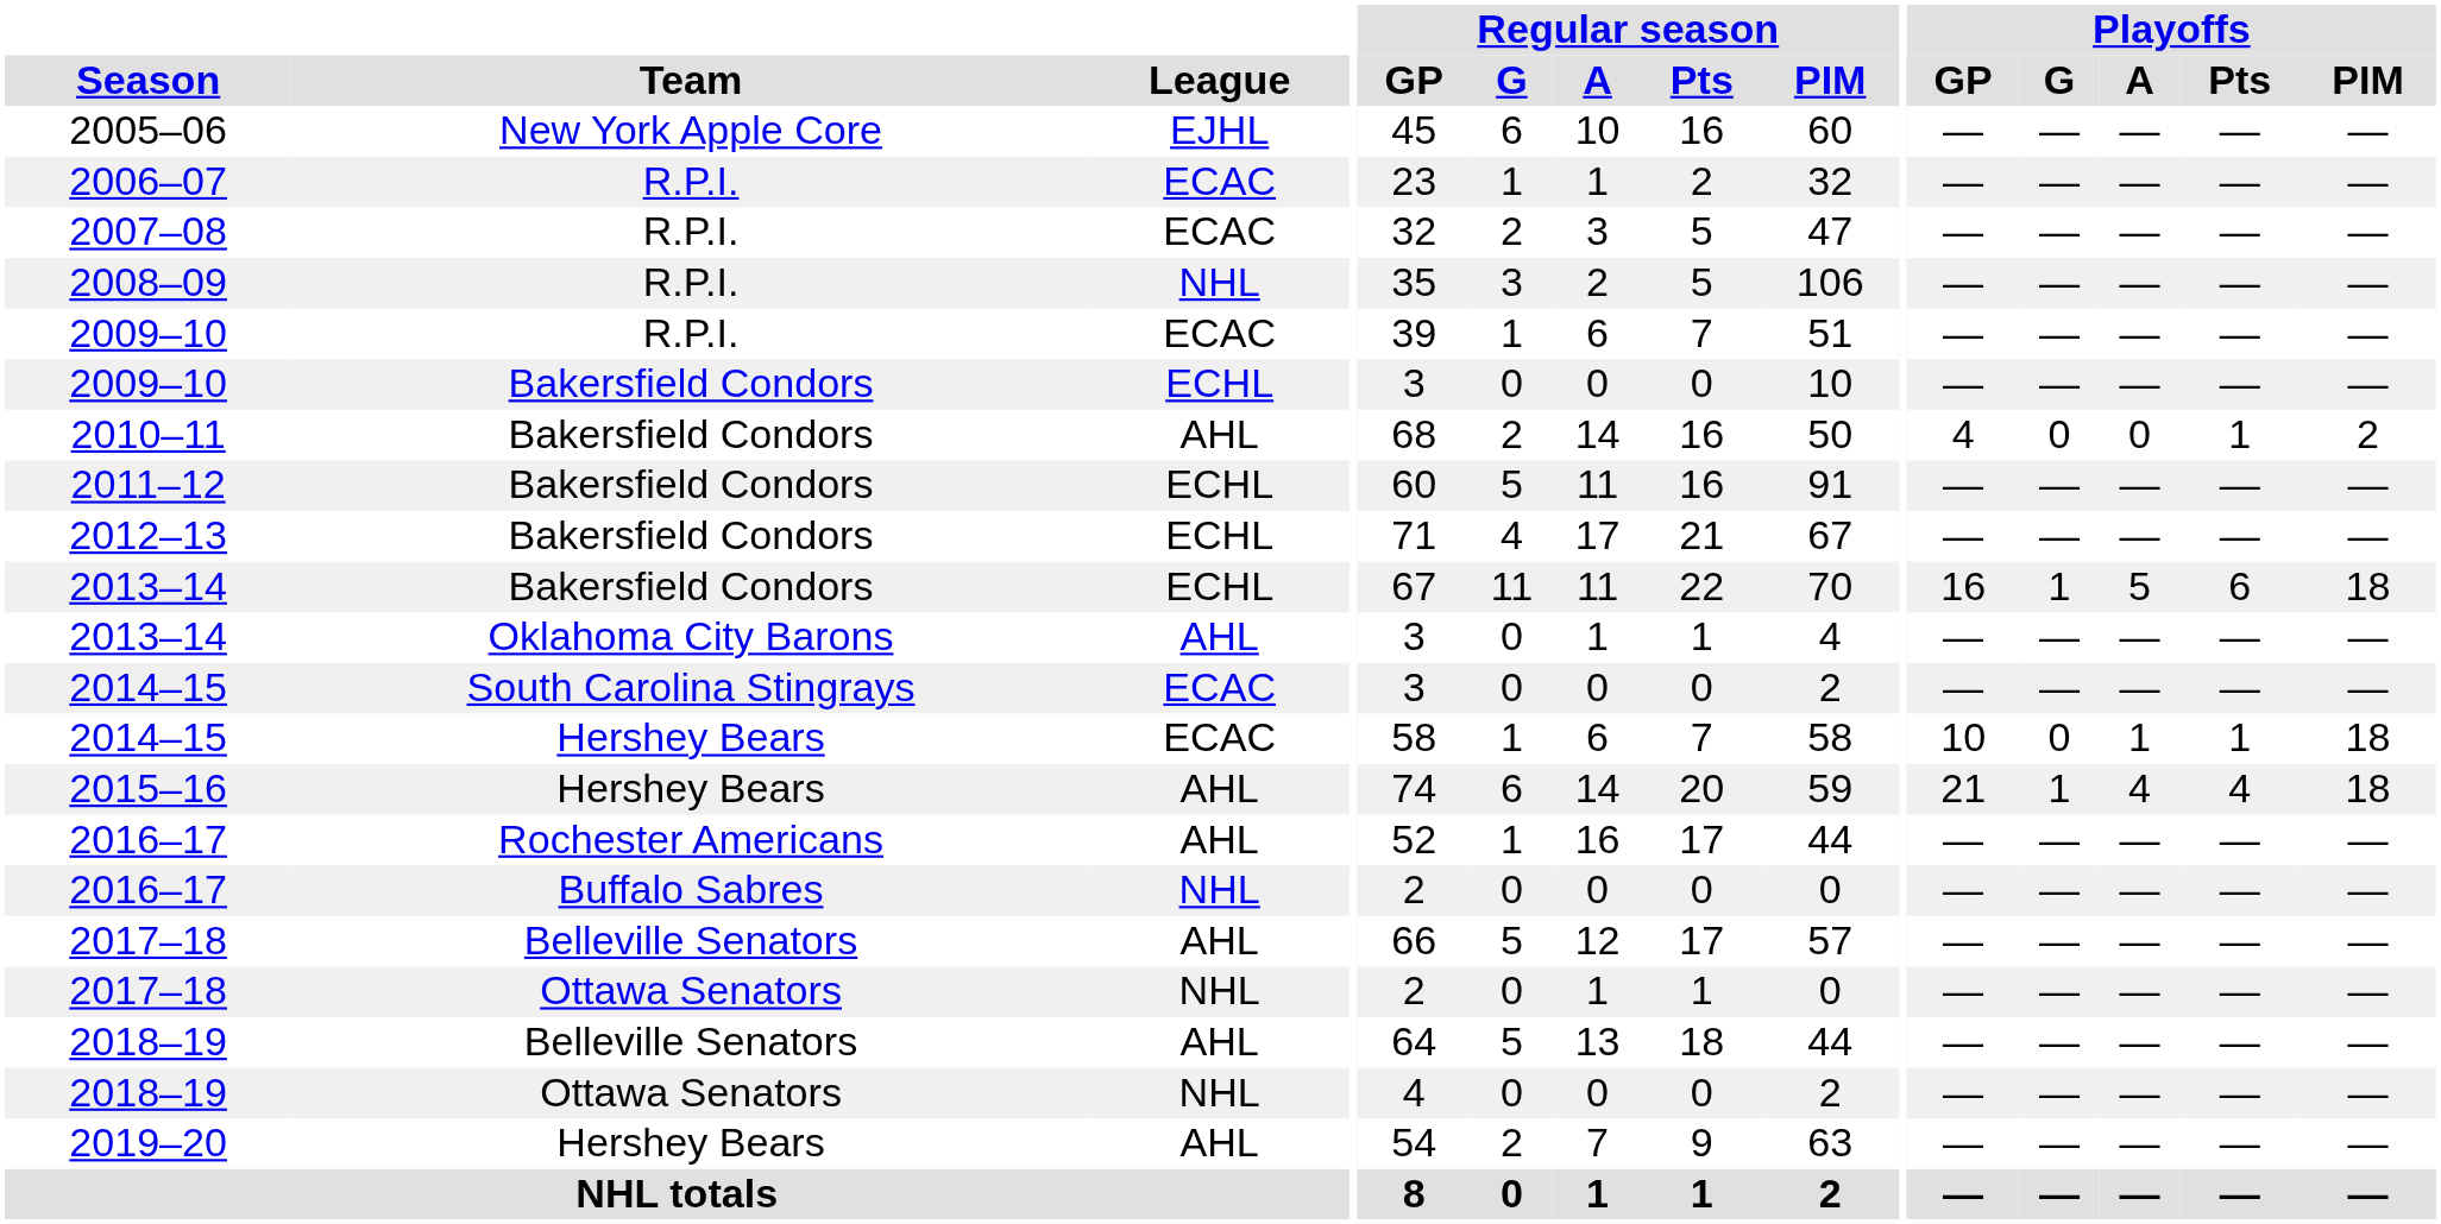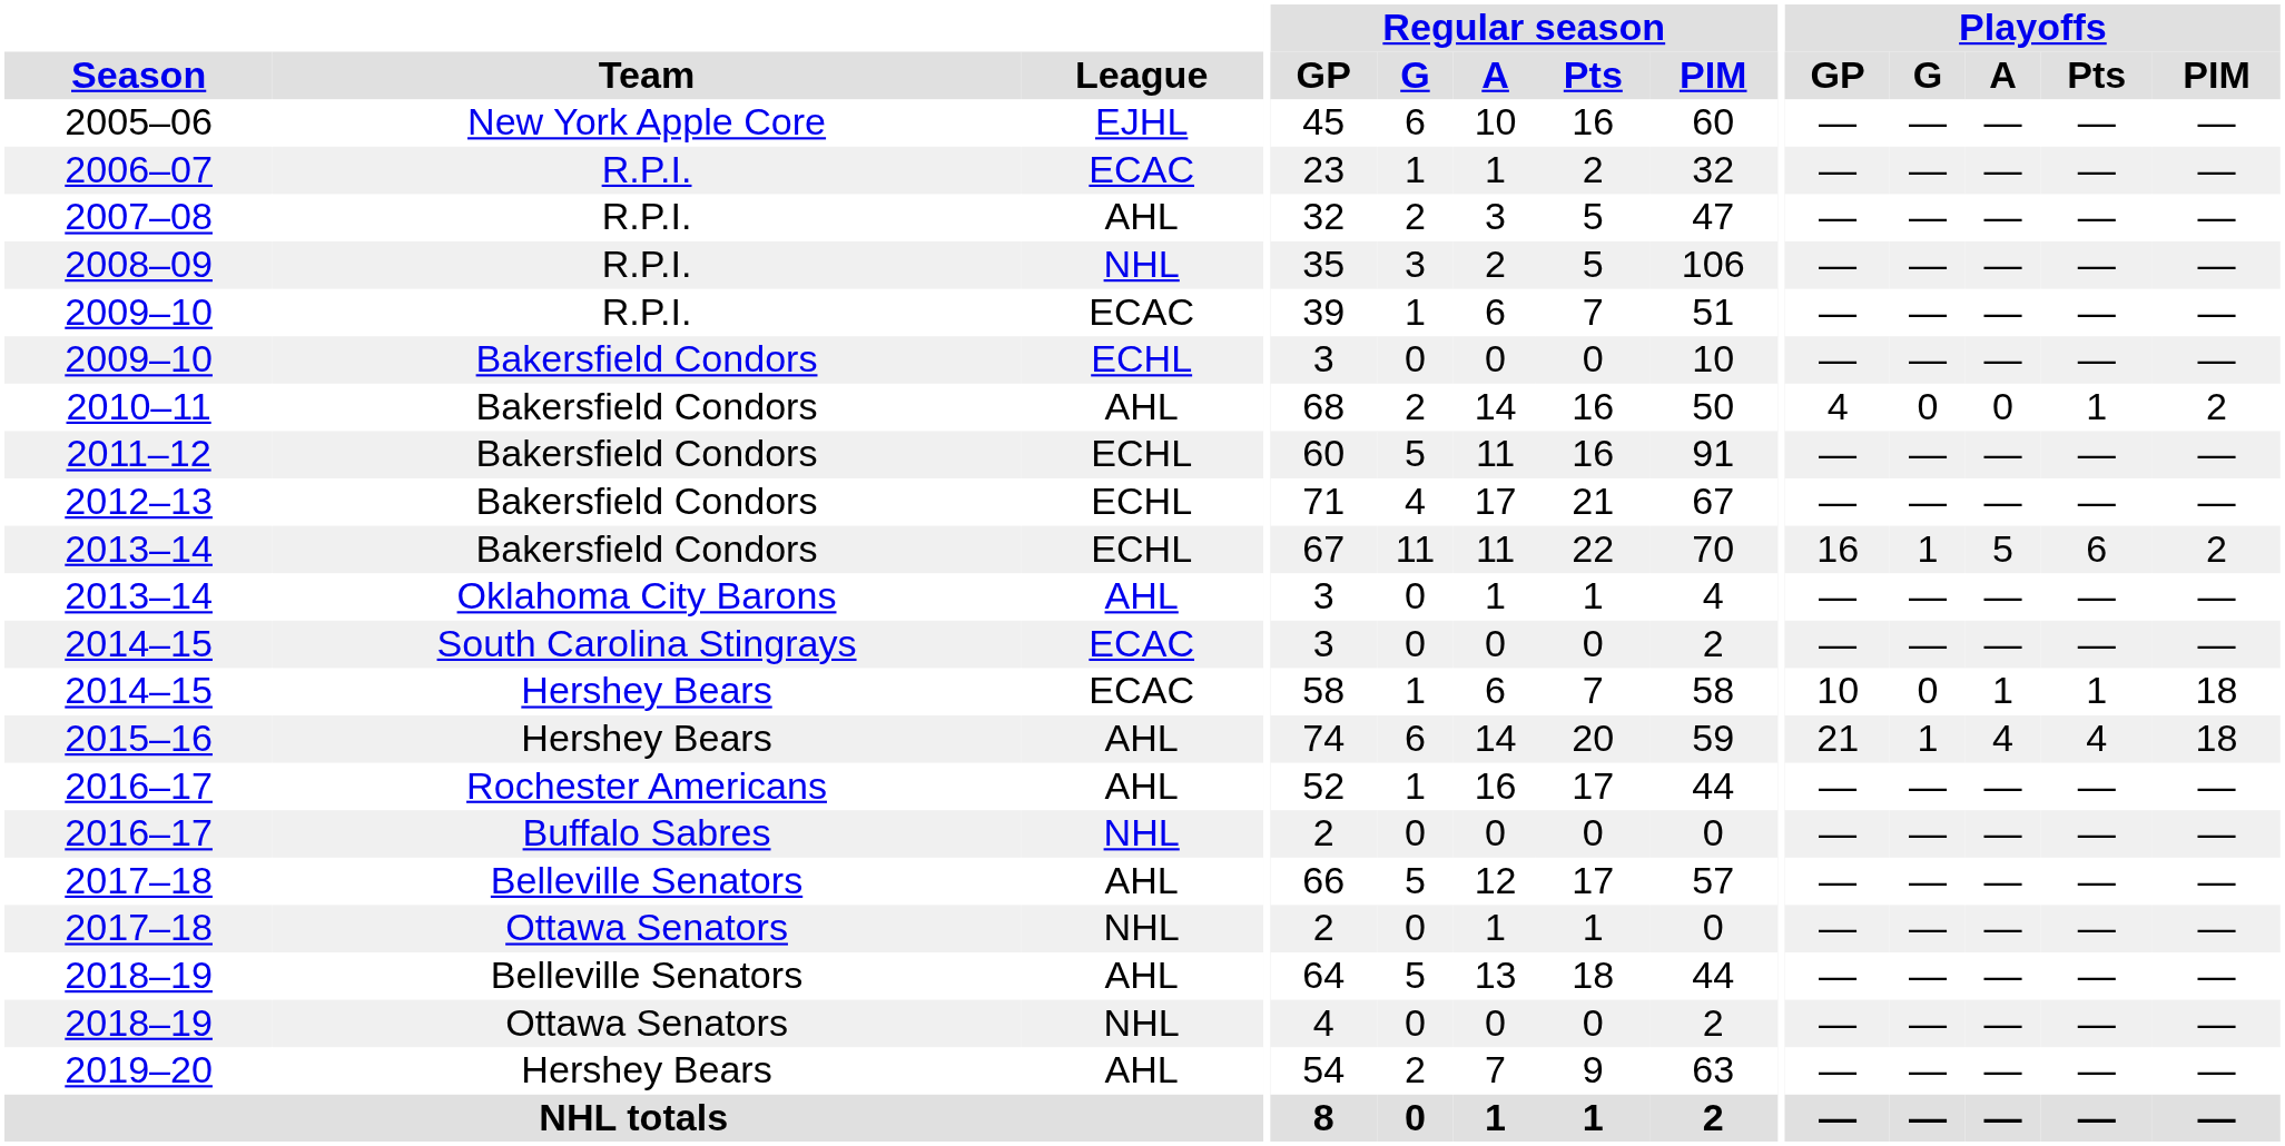2007–08 | League: ECAC -> AHL
2013–14 / Bakersfield Condors | Playoffs / PIM: 18 -> 2
